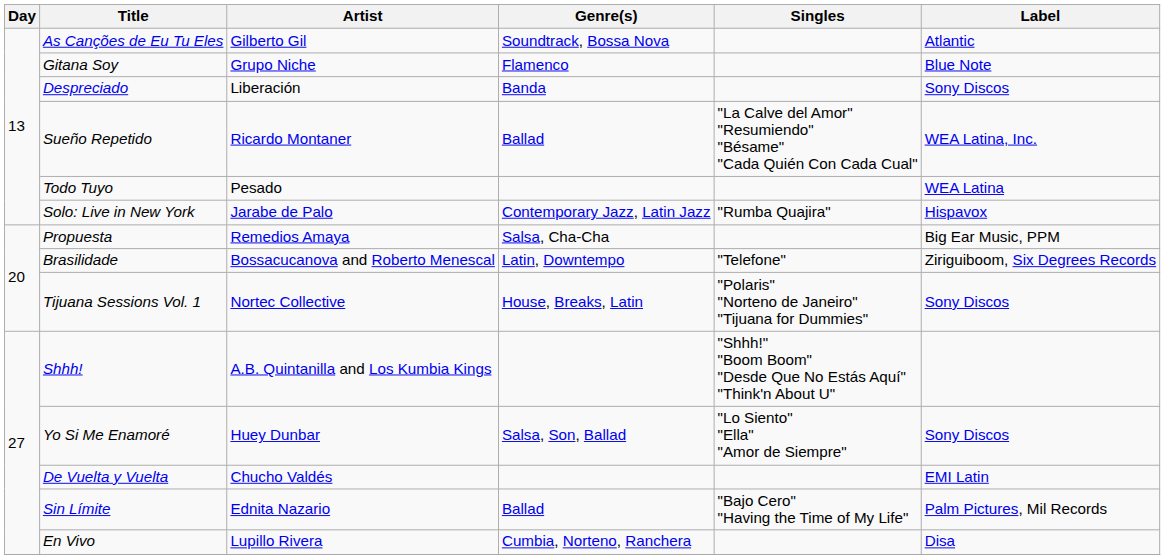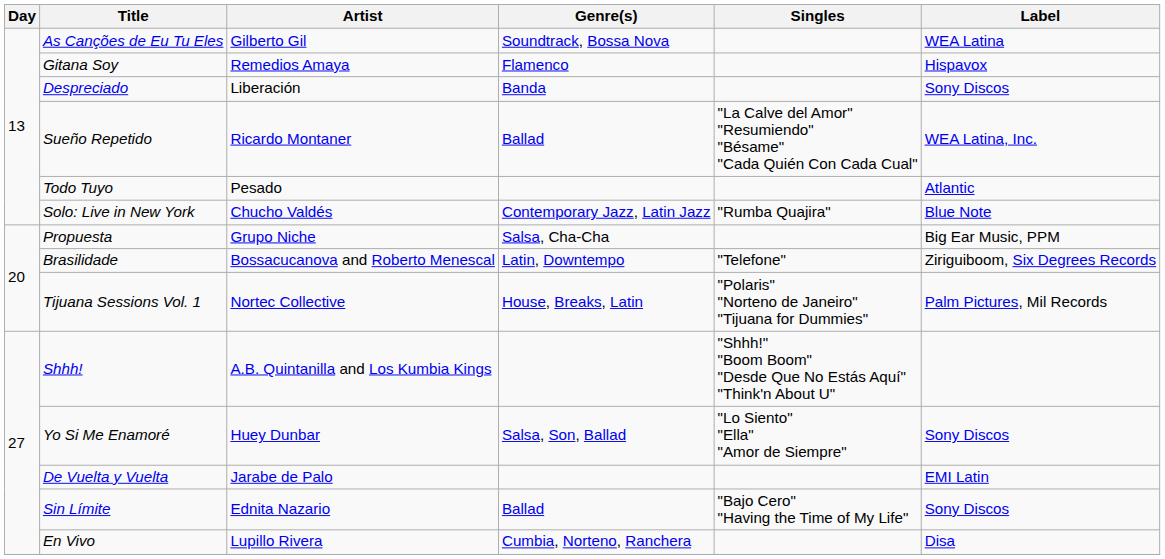As Canções de Eu Tu Eles | Label: Atlantic -> WEA Latina
Gitana Soy | Artist: Grupo Niche -> Remedios Amaya
Gitana Soy | Label: Blue Note -> Hispavox
Todo Tuyo | Label: WEA Latina -> Atlantic
Solo: Live in New York | Artist: Jarabe de Palo -> Chucho Valdés
Solo: Live in New York | Label: Hispavox -> Blue Note
Propuesta | Artist: Remedios Amaya -> Grupo Niche
Tijuana Sessions Vol. 1 | Label: Sony Discos -> Palm Pictures, Mil Records
De Vuelta y Vuelta | Artist: Chucho Valdés -> Jarabe de Palo
Sin Límite | Label: Palm Pictures, Mil Records -> Sony Discos
